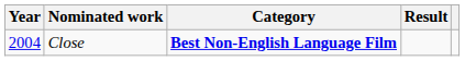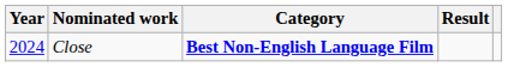Close | Year: 2004 -> 2024
